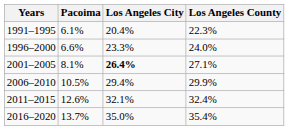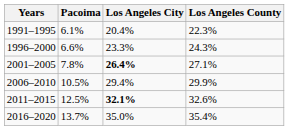1996–2000 | Los Angeles County: 24.0% -> 24.3%
2001–2005 | Pacoima: 8.1% -> 7.8%
2011–2015 | Pacoima: 12.6% -> 12.5%
2011–2015 | Los Angeles City: normal -> bold
2011–2015 | Los Angeles County: 32.4% -> 32.6%
